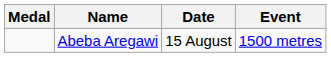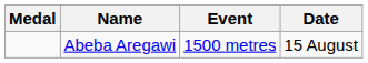columns swapped: Event <-> Date
